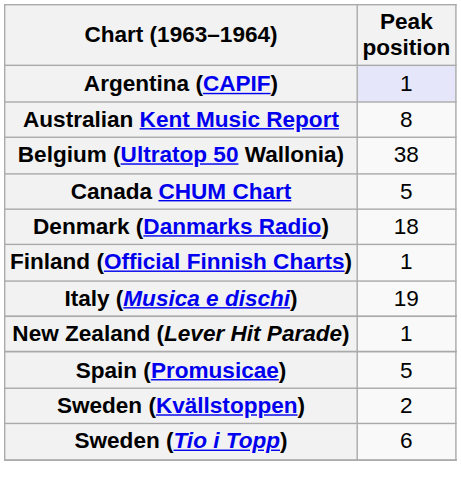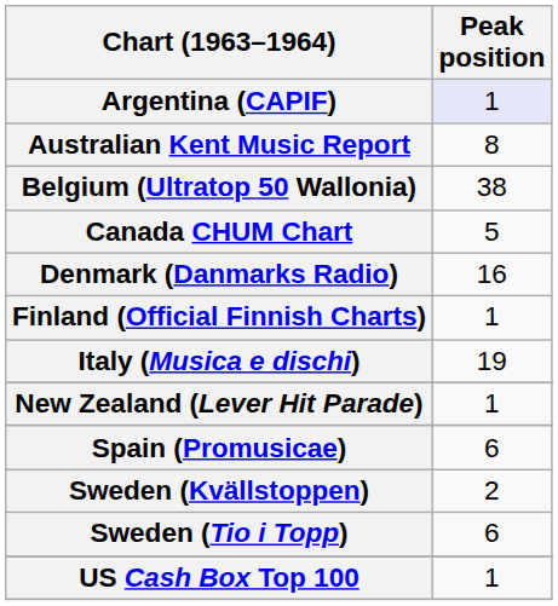Denmark (Danmarks Radio) | Peak position: 18 -> 16
Spain (Promusicae) | Peak position: 5 -> 6
+ row: US Cash Box Top 100 | 1
